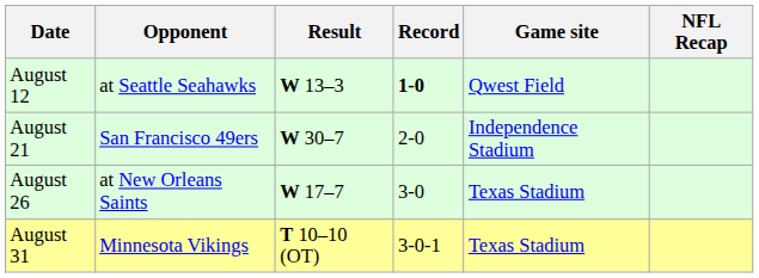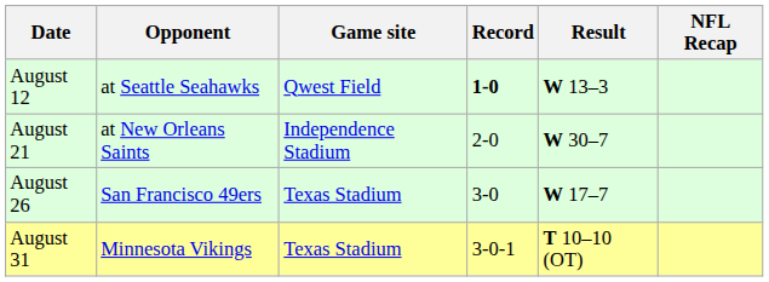columns swapped: Result <-> Game site
August 21 | Opponent: San Francisco 49ers -> at New Orleans Saints
August 26 | Opponent: at New Orleans Saints -> San Francisco 49ers
